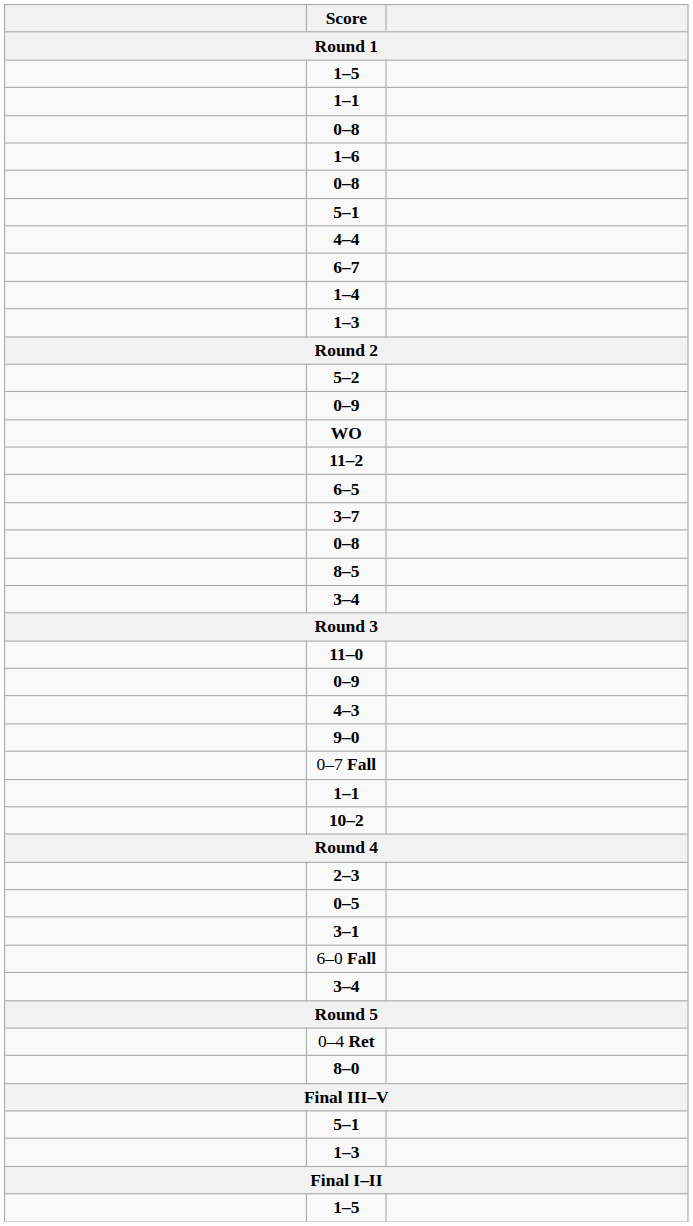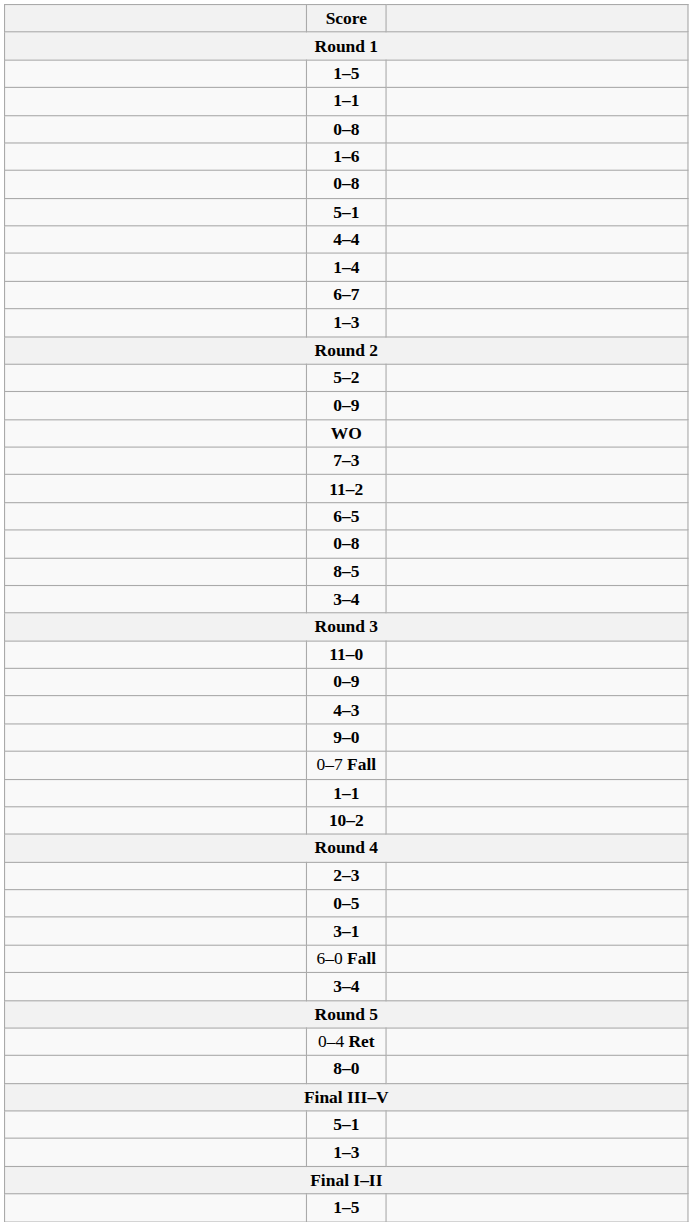rows swapped: 1–4 <-> 6–7
+ row: 7–3
- row: 3–7
